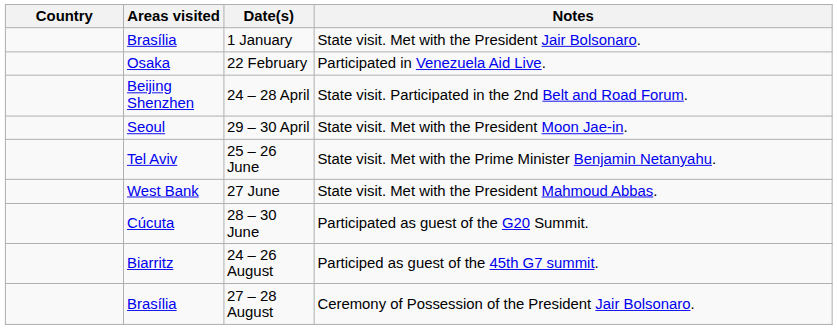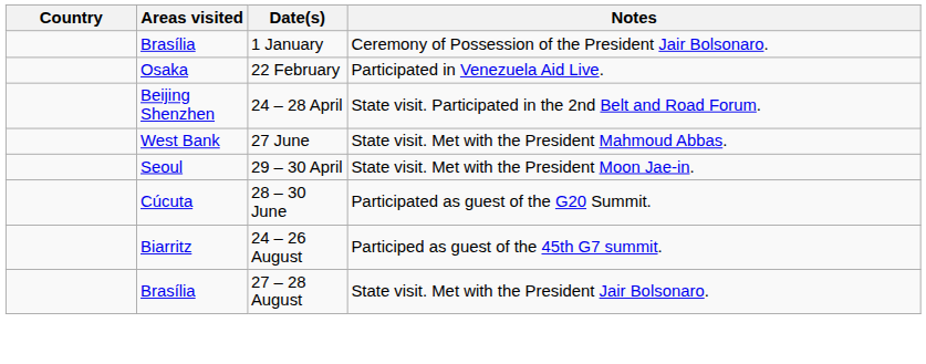1 January | Notes: State visit. Met with the President Jair Bolsonaro. -> Ceremony of Possession of the President Jair Bolsonaro.
rows swapped: 29 – 30 April <-> 27 June
- row: Tel Aviv | 25 – 26 June | State visit. Met with the Prime Minister Benjamin Netanyahu.
27 – 28 August | Notes: Ceremony of Possession of the President Jair Bolsonaro. -> State visit. Met with the President Jair Bolsonaro.
